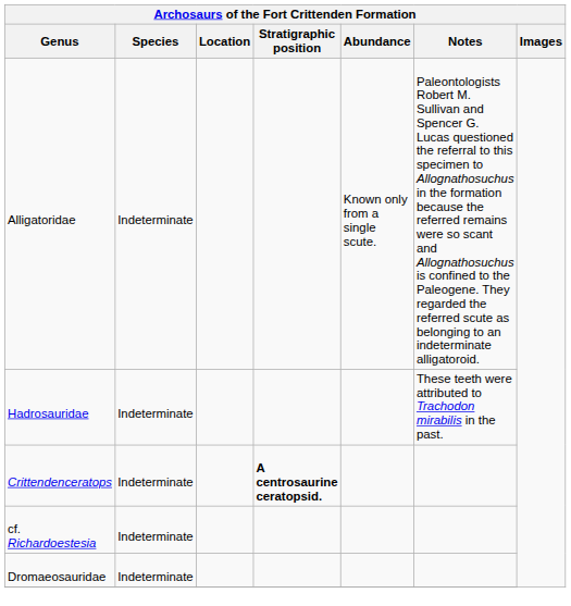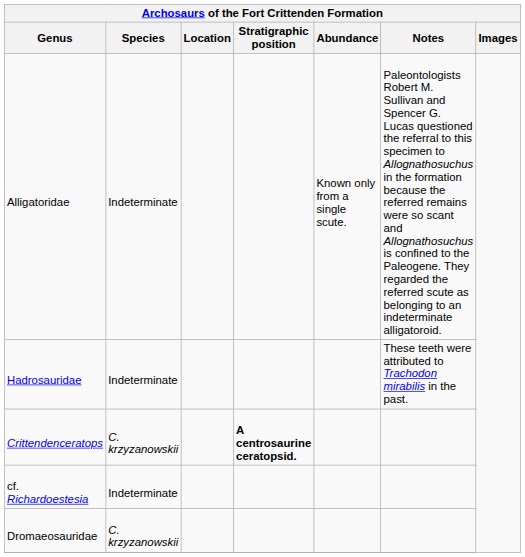Crittendenceratops | Species: Indeterminate -> C. krzyzanowskii
Dromaeosauridae | Species: Indeterminate -> C. krzyzanowskii
